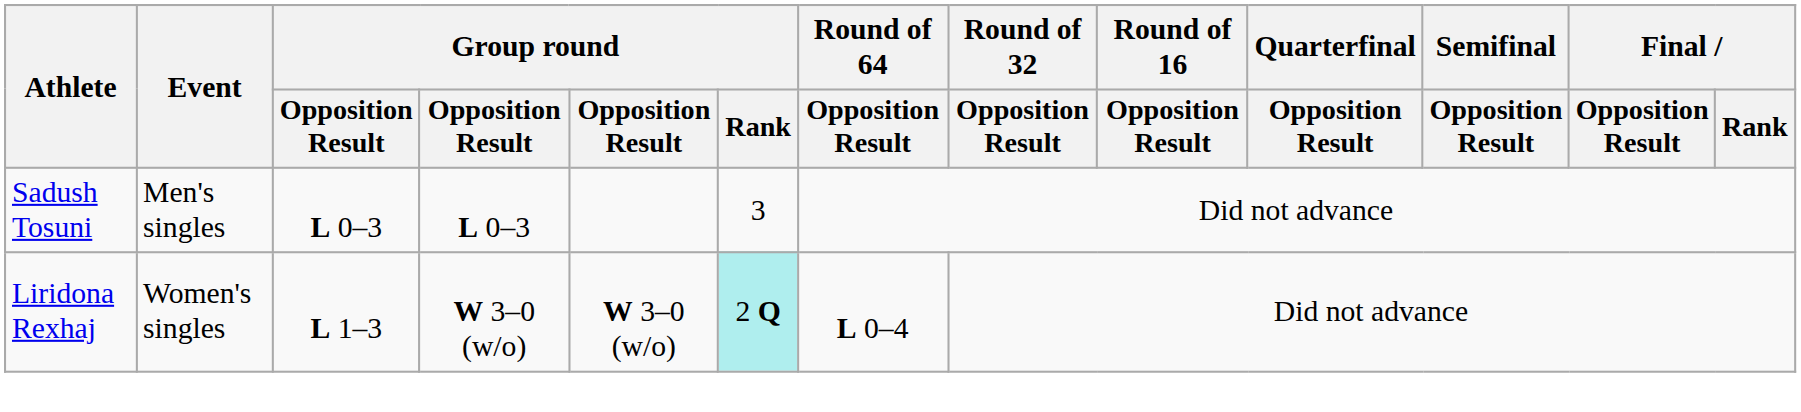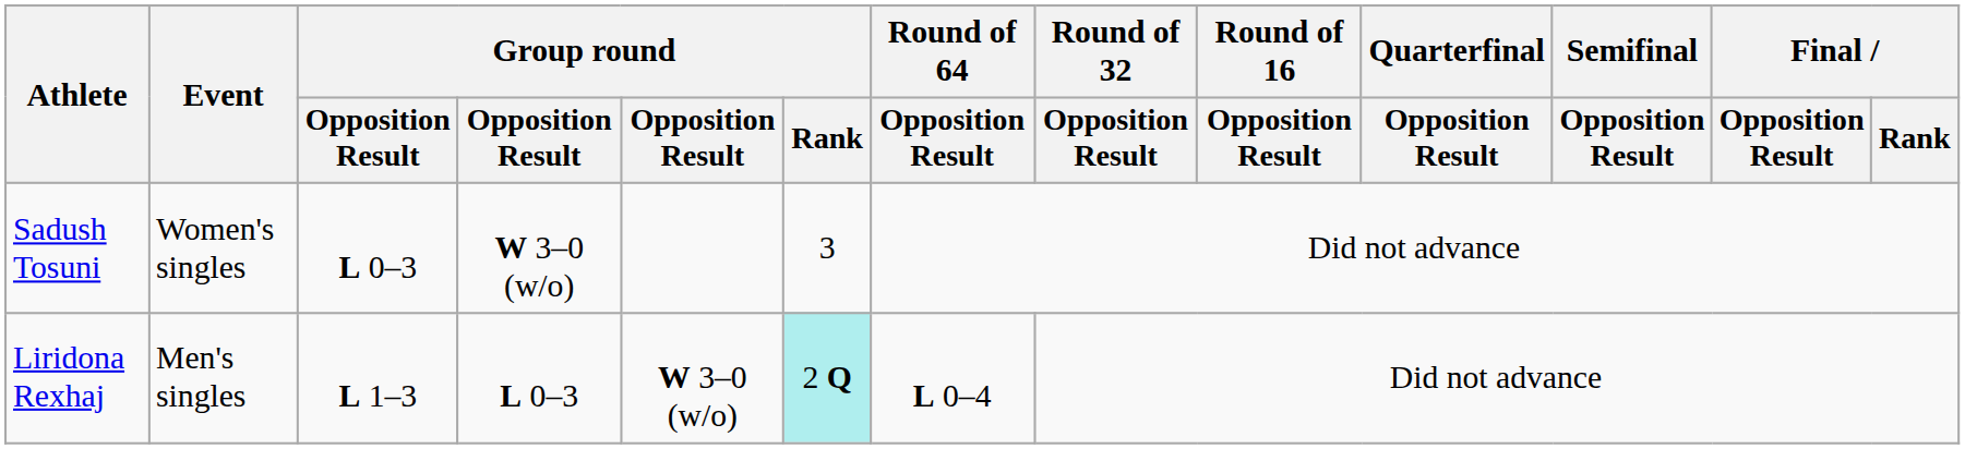Sadush Tosuni | Event: Men's singles -> Women's singles
Sadush Tosuni | column 4: L 0–3 -> W 3–0 (w/o)
Liridona Rexhaj | Event: Women's singles -> Men's singles
Liridona Rexhaj | column 4: W 3–0 (w/o) -> L 0–3
